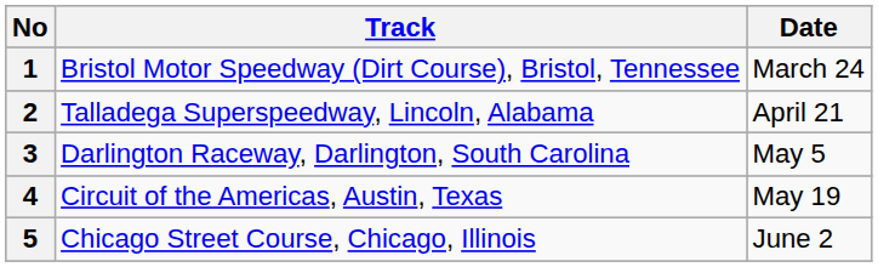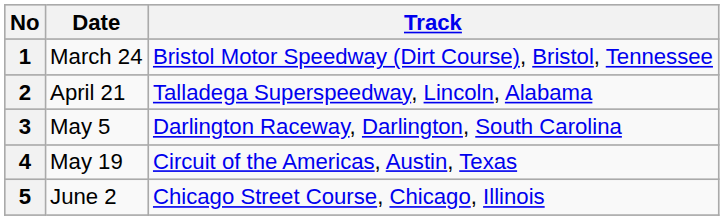columns swapped: Track <-> Date
